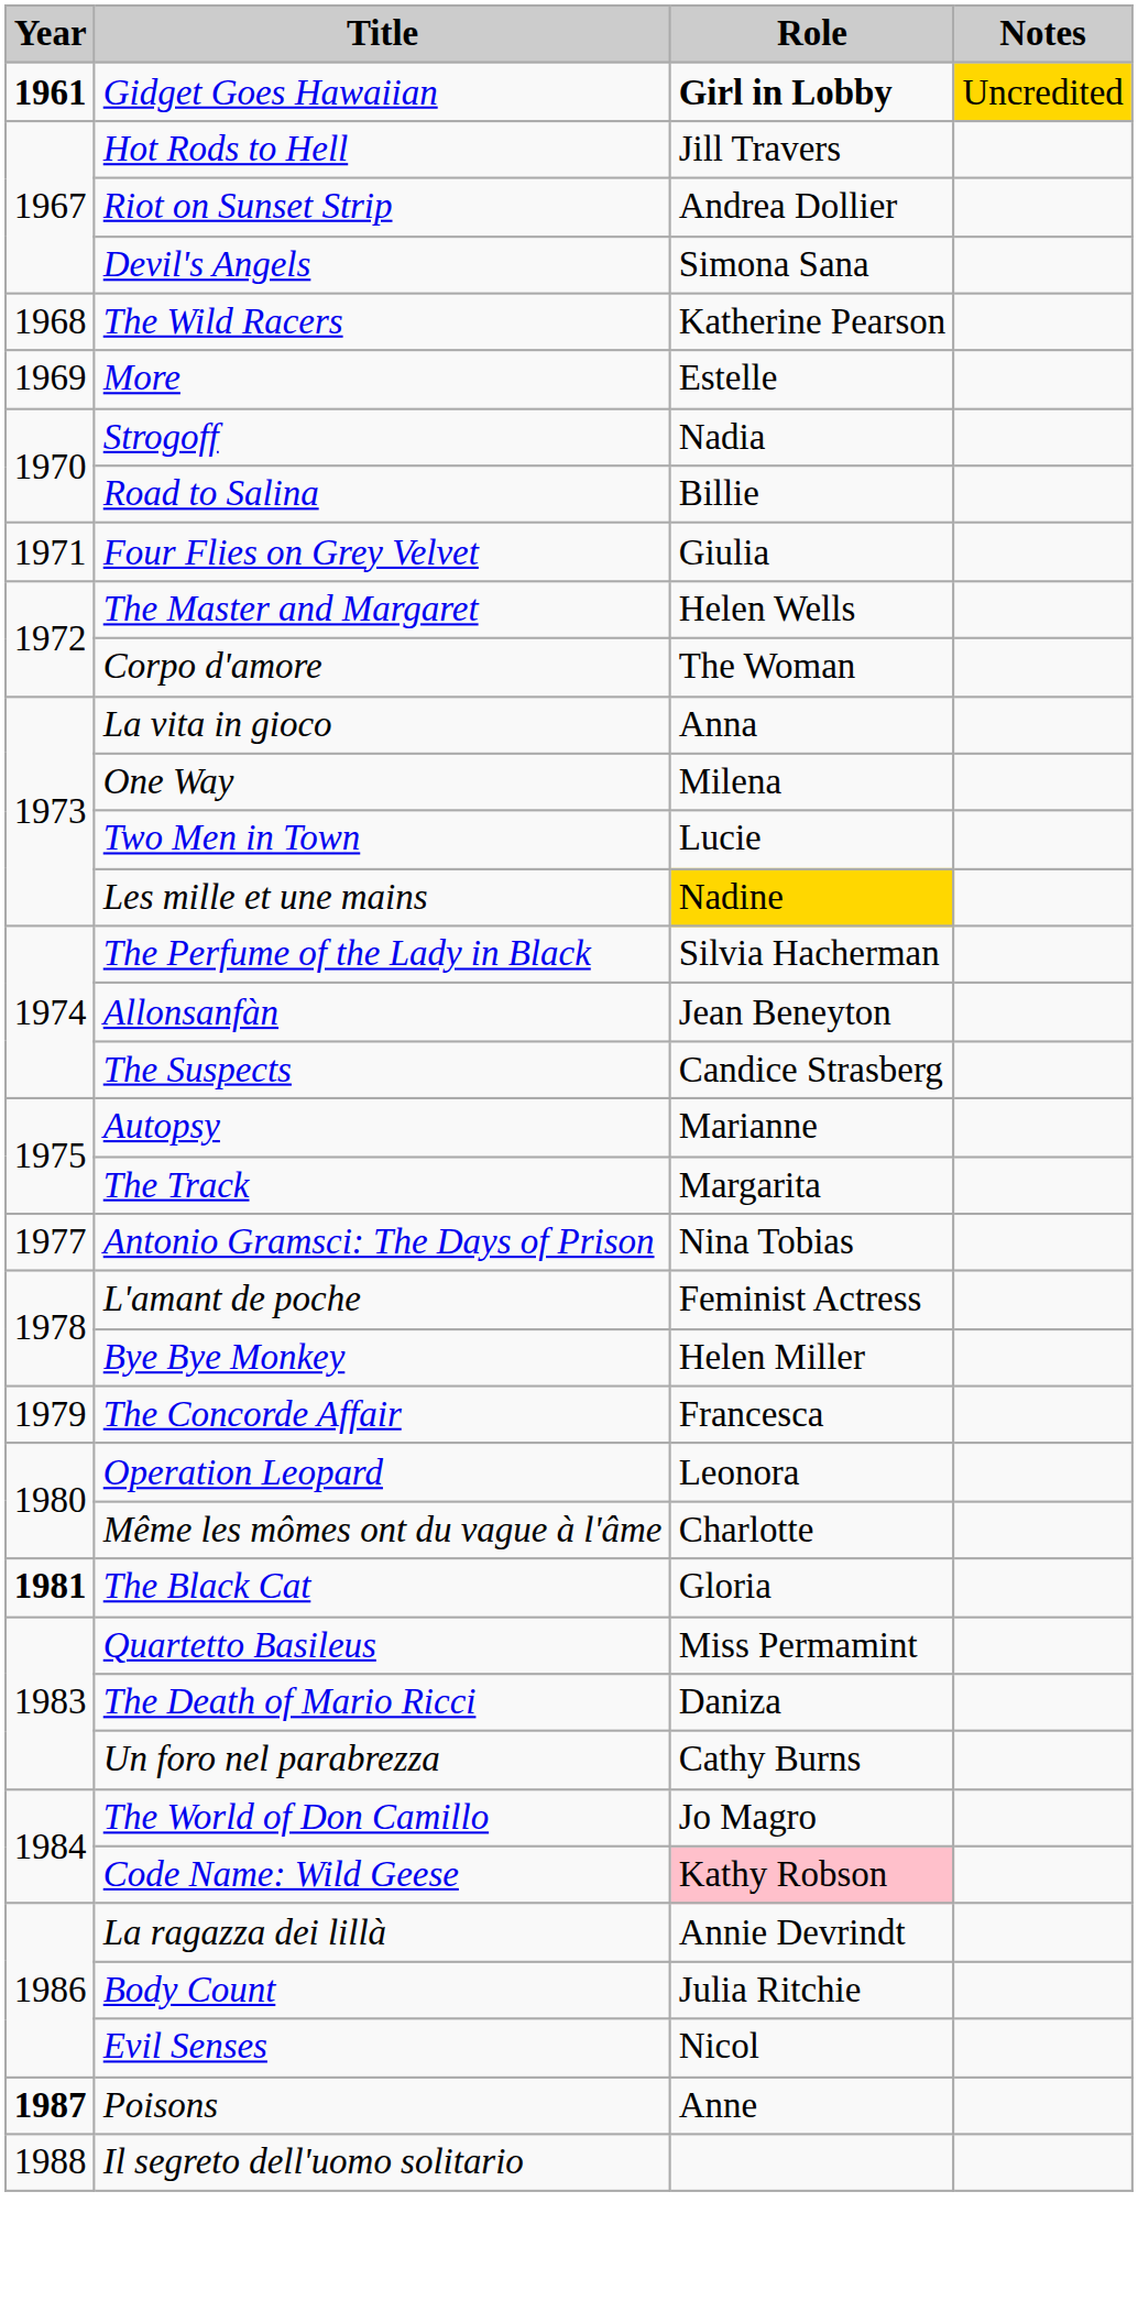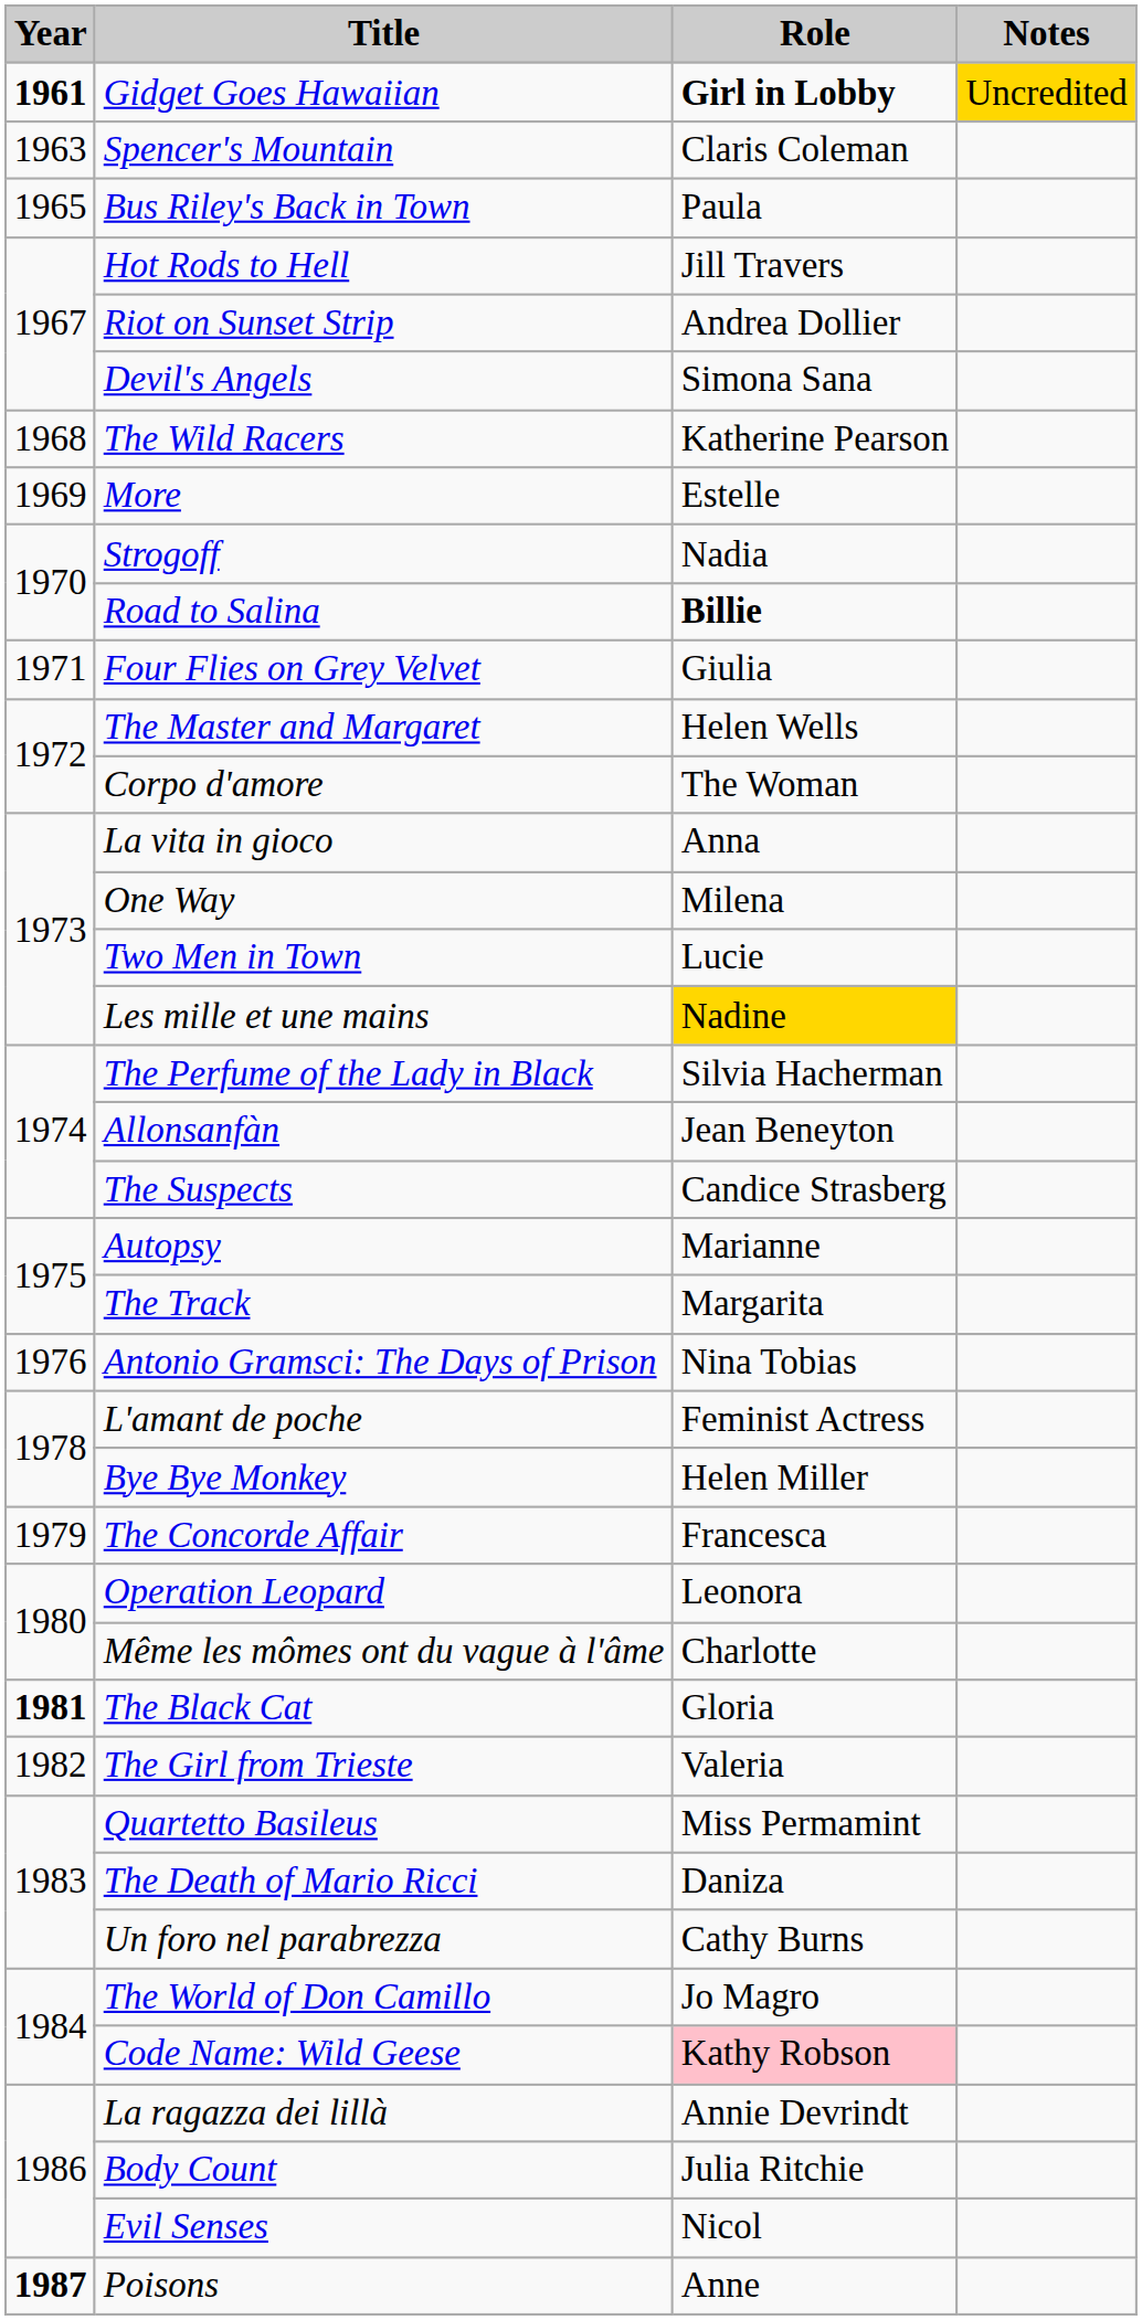+ row: 1963 | Spencer's Mountain | Claris Coleman
+ row: 1965 | Bus Riley's Back in Town | Paula
Road to Salina | Role: normal -> bold
Antonio Gramsci: The Days of Prison | Year: 1977 -> 1976
+ row: 1982 | The Girl from Trieste | Valeria
- row: 1988 | Il segreto dell'uomo solitario
